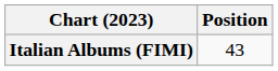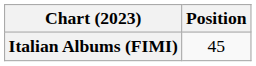Italian Albums (FIMI) | Position: 43 -> 45
